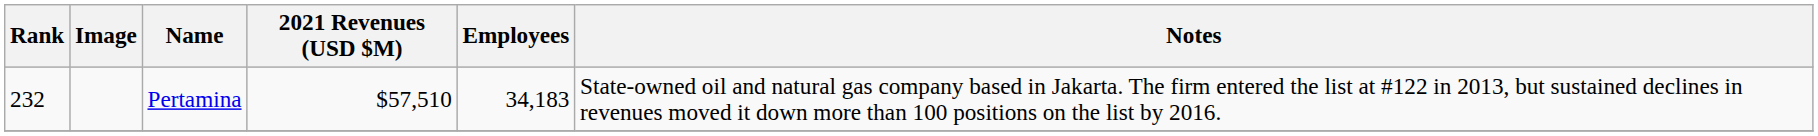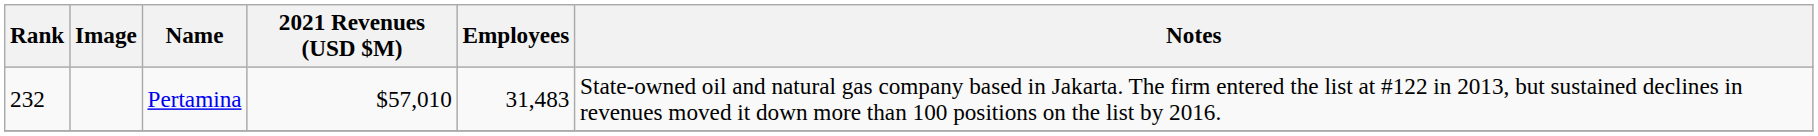Pertamina | 2021 Revenues (USD $M): $57,510 -> $57,010
Pertamina | Employees: 34,183 -> 31,483
